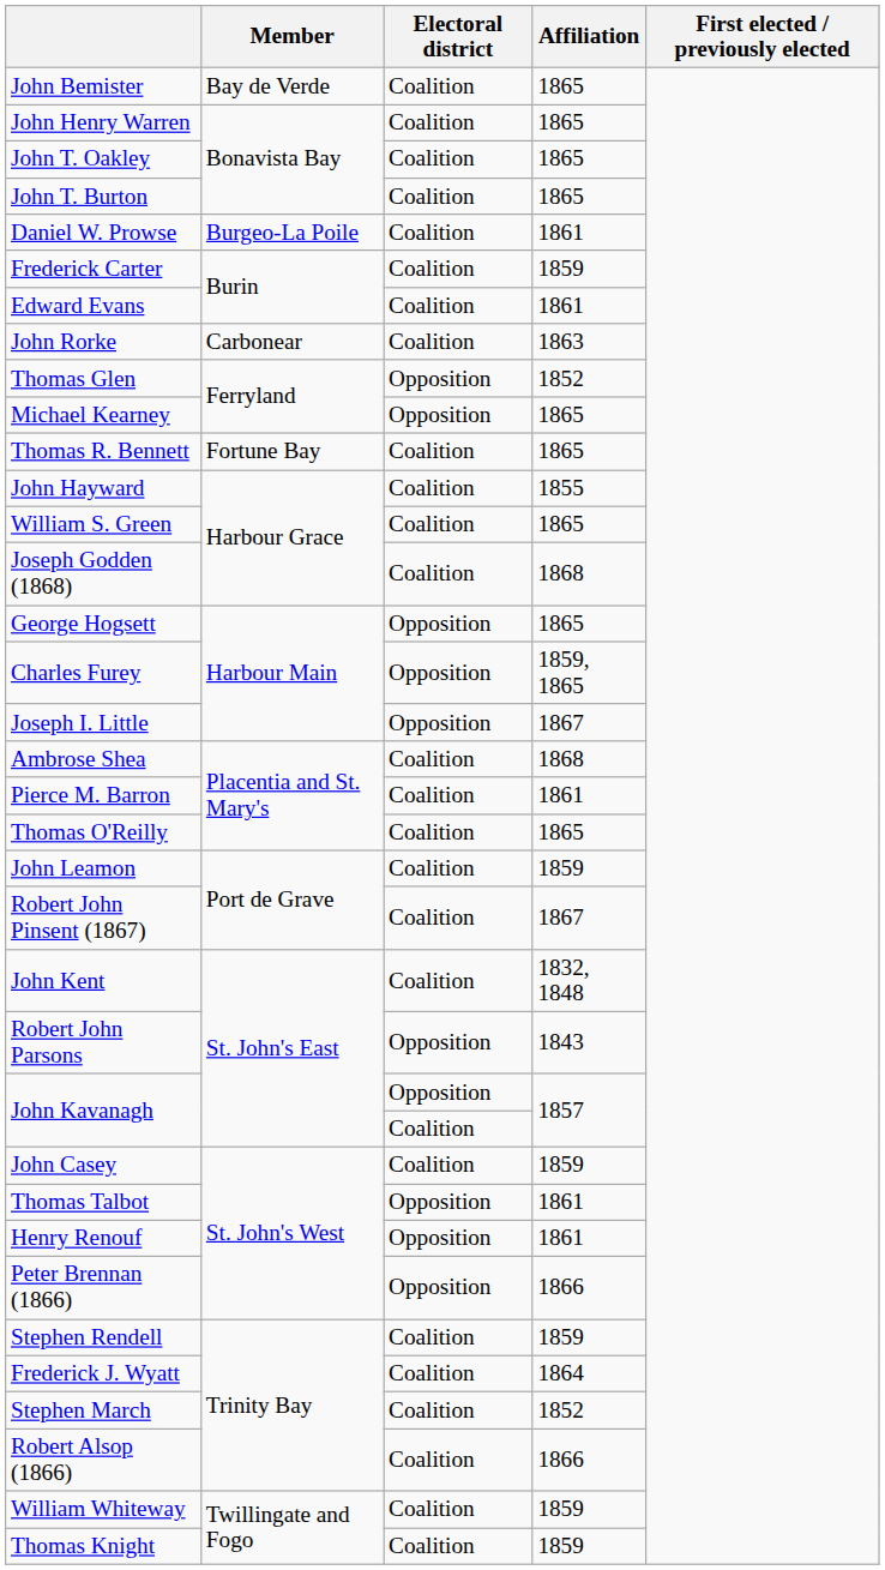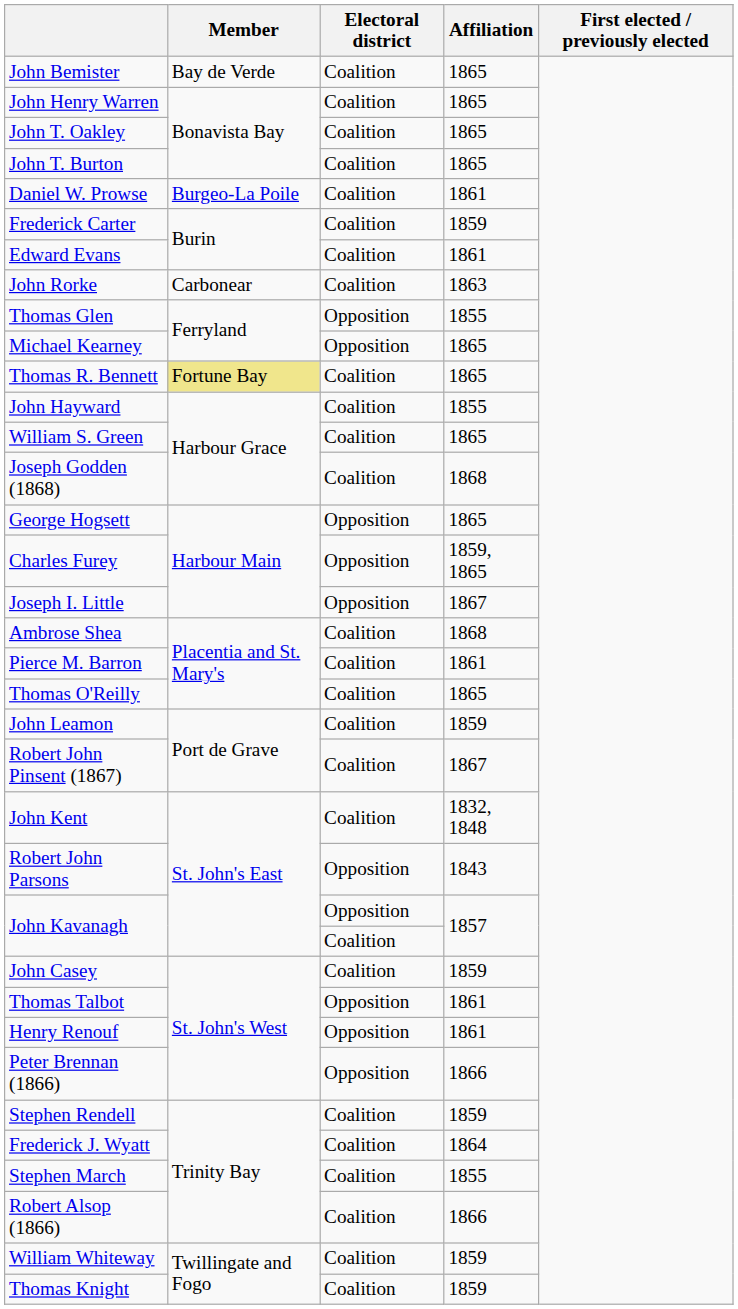Thomas Glen | Affiliation: 1852 -> 1855
Thomas R. Bennett | Member: no background -> khaki background
Stephen March | Affiliation: 1852 -> 1855
